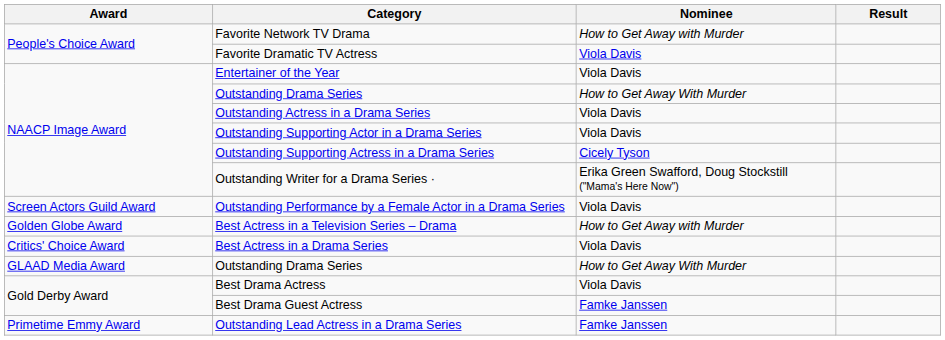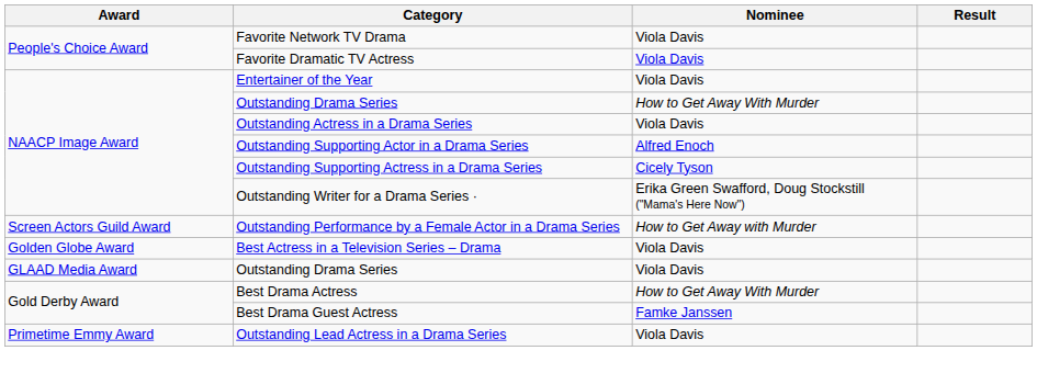Favorite Network TV Drama | Nominee: How to Get Away with Murder -> Viola Davis
Outstanding Supporting Actor in a Drama Series | Nominee: Viola Davis -> Alfred Enoch
Outstanding Performance by a Female Actor in a Drama Series | Nominee: Viola Davis -> How to Get Away with Murder
Best Actress in a Television Series – Drama | Nominee: How to Get Away with Murder -> Viola Davis
- row: Critics' Choice Award | Best Actress in a Drama Series | Viola Davis
GLAAD Media Award / Outstanding Drama Series | Nominee: How to Get Away With Murder -> Viola Davis
Best Drama Actress | Nominee: Viola Davis -> How to Get Away With Murder
Outstanding Lead Actress in a Drama Series | Nominee: Famke Janssen -> Viola Davis
